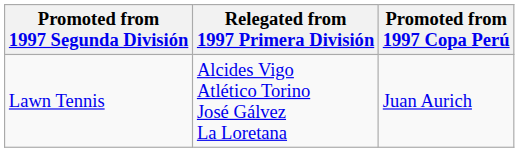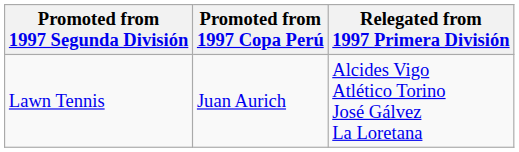columns swapped: Promoted from 1997 Copa Perú <-> Relegated from 1997 Primera División
